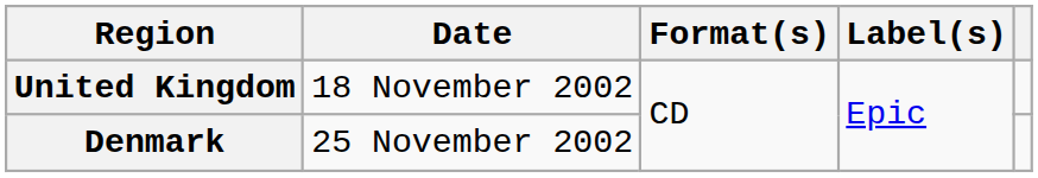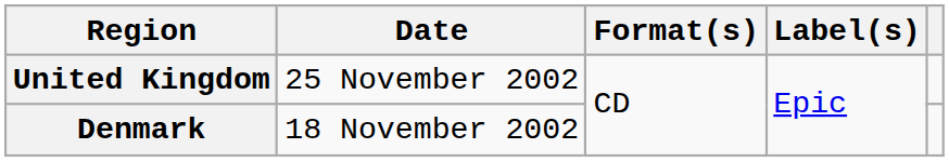United Kingdom | Date: 18 November 2002 -> 25 November 2002
Denmark | Date: 25 November 2002 -> 18 November 2002
